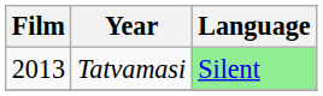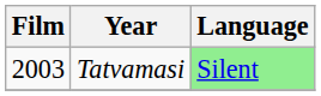Tatvamasi | Film: 2013 -> 2003
